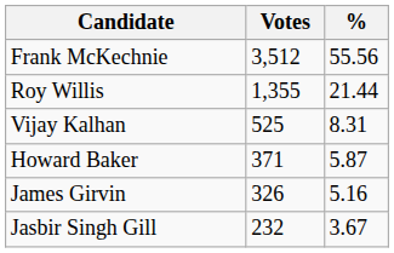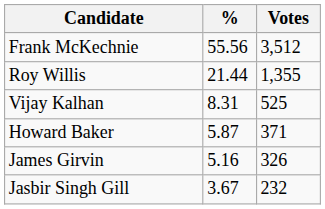columns swapped: Votes <-> %
